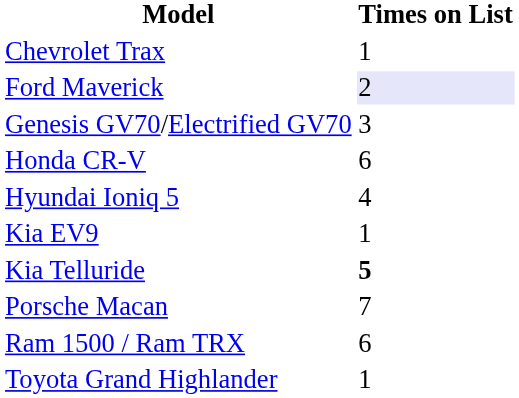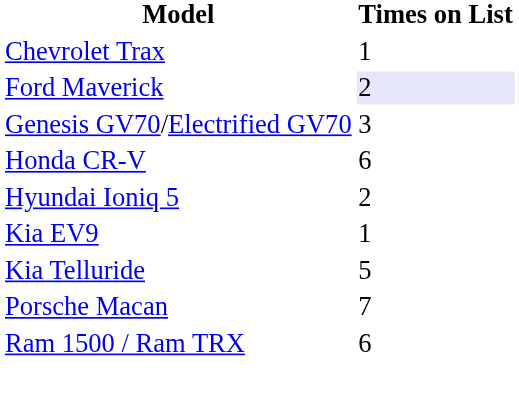Hyundai Ioniq 5 | Times on List: 4 -> 2
Kia Telluride | Times on List: bold -> normal
- row: Toyota Grand Highlander | 1
